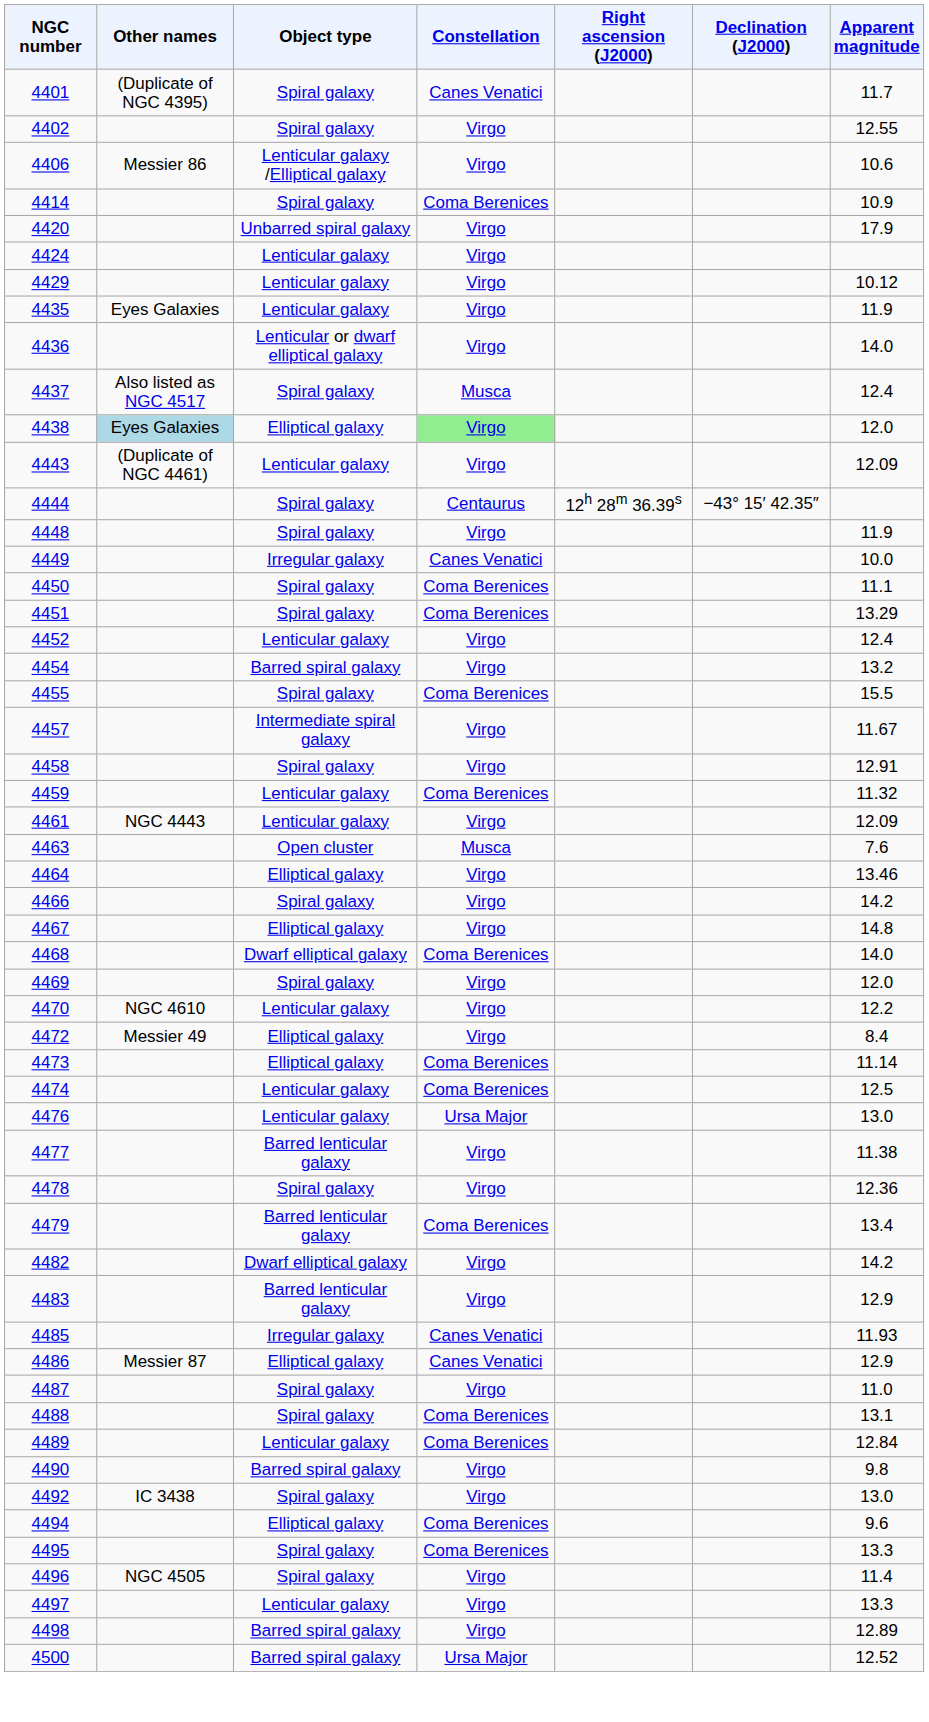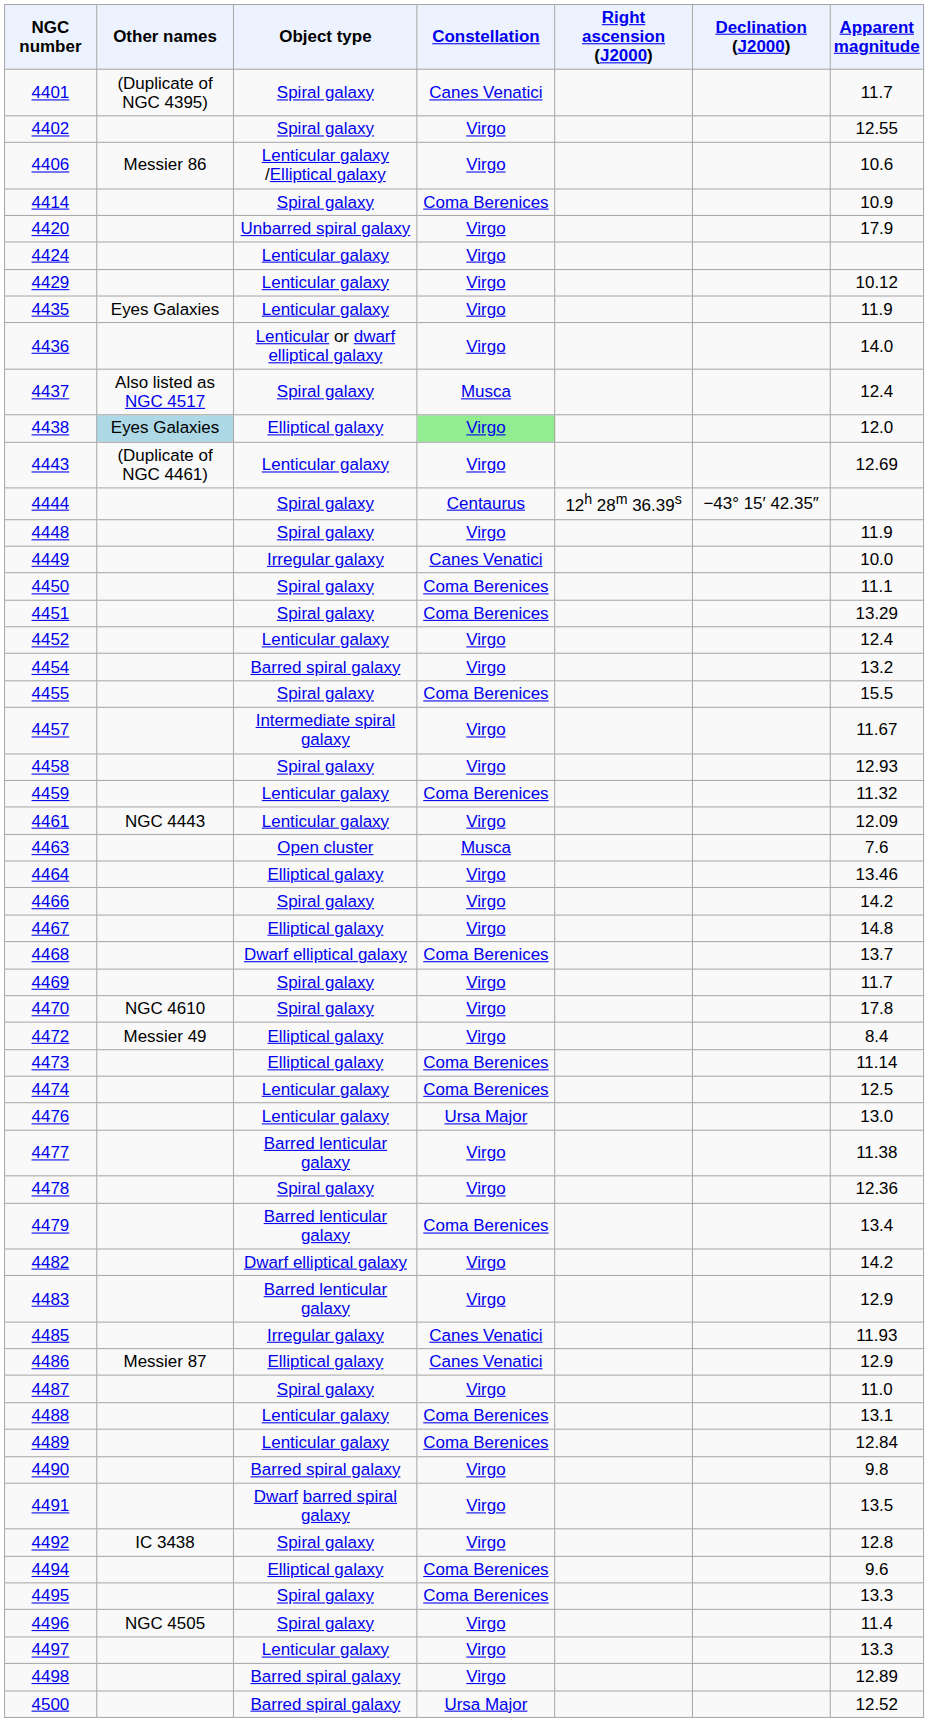4443 | Apparent magnitude: 12.09 -> 12.69
4458 | Apparent magnitude: 12.91 -> 12.93
4468 | Apparent magnitude: 14.0 -> 13.7
4469 | Apparent magnitude: 12.0 -> 11.7
4470 | Object type: Lenticular galaxy -> Spiral galaxy
4470 | Apparent magnitude: 12.2 -> 17.8
4488 | Object type: Spiral galaxy -> Lenticular galaxy
+ row: 4491 | Dwarf barred spiral galaxy | Virgo | 13.5
4492 | Apparent magnitude: 13.0 -> 12.8
